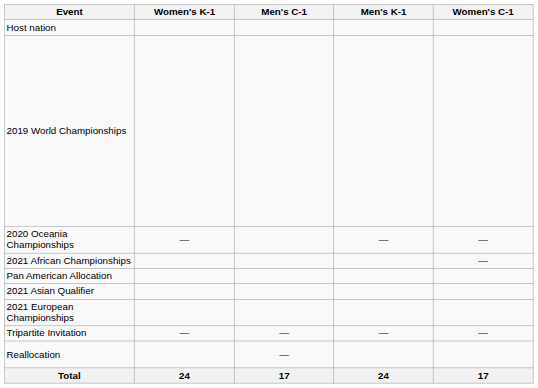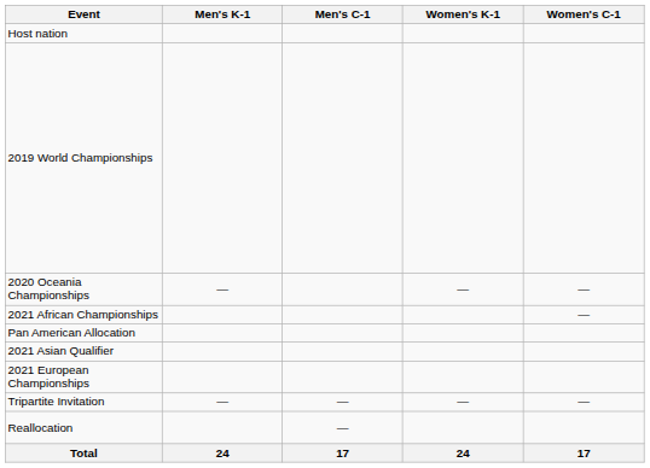columns swapped: Men's K-1 <-> Women's K-1
